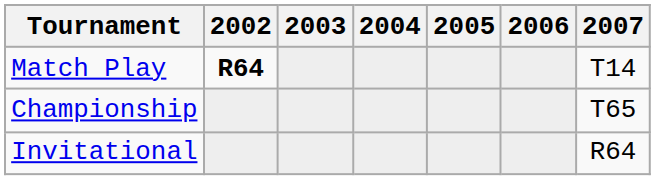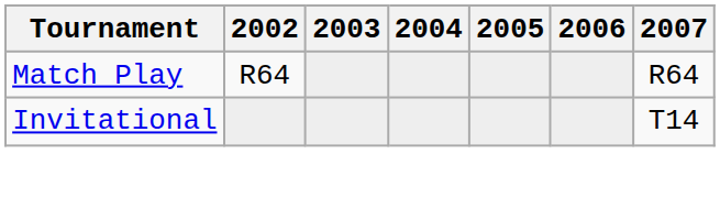Match Play | 2002: bold -> normal
Match Play | 2007: T14 -> R64
- row: Championship | T65
Invitational | 2007: R64 -> T14
